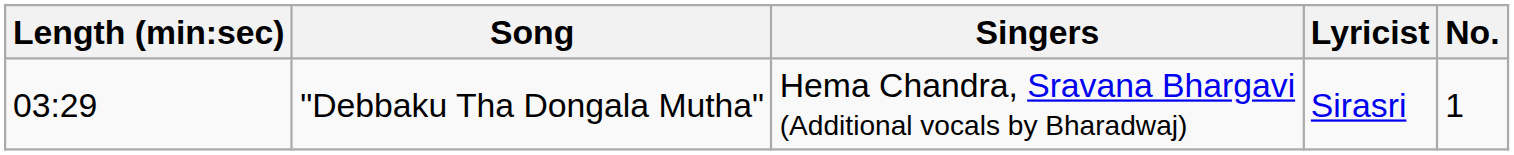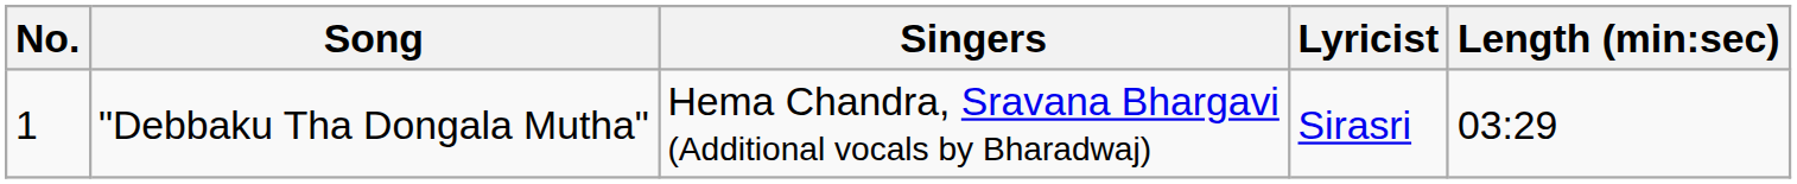columns swapped: No. <-> Length (min:sec)
